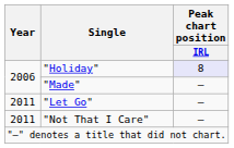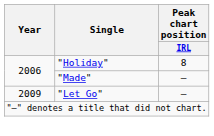"Holiday" | Peak chart position / IRL: lavender background -> no background
"Let Go" | Year: 2011 -> 2009
- row: 2011 | "Not That I Care" | —
